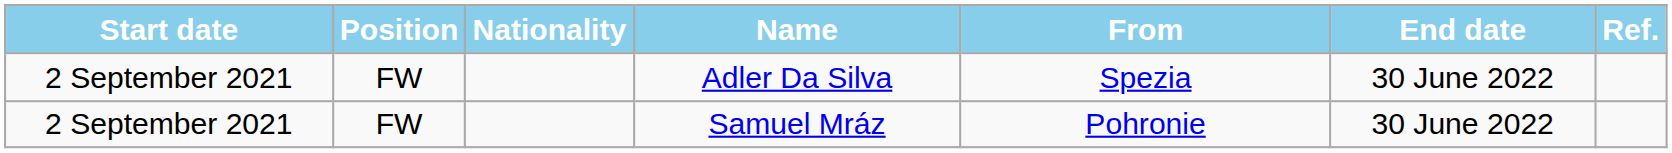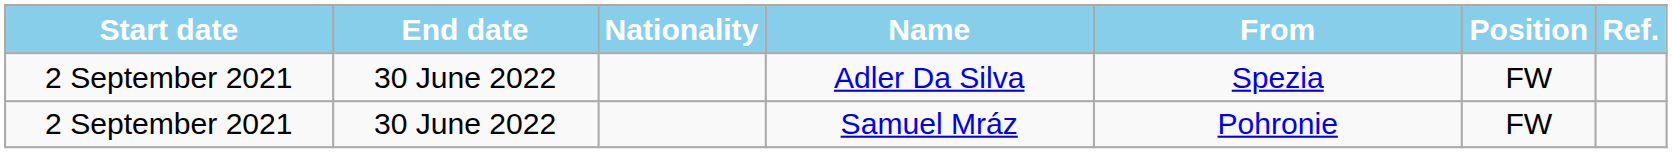columns swapped: Position <-> End date
